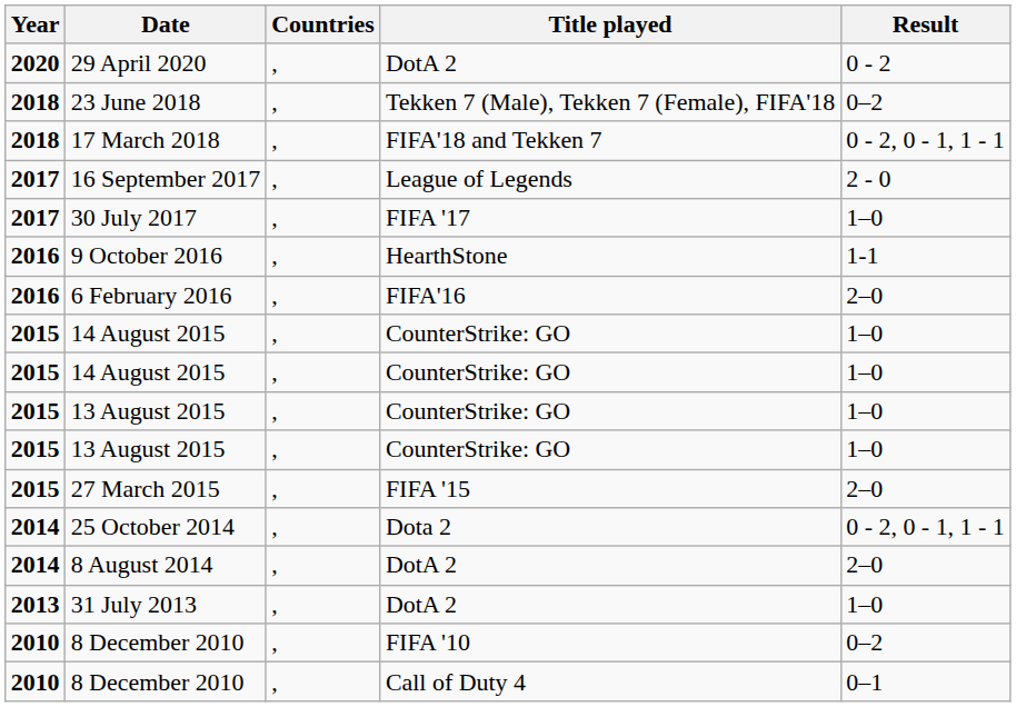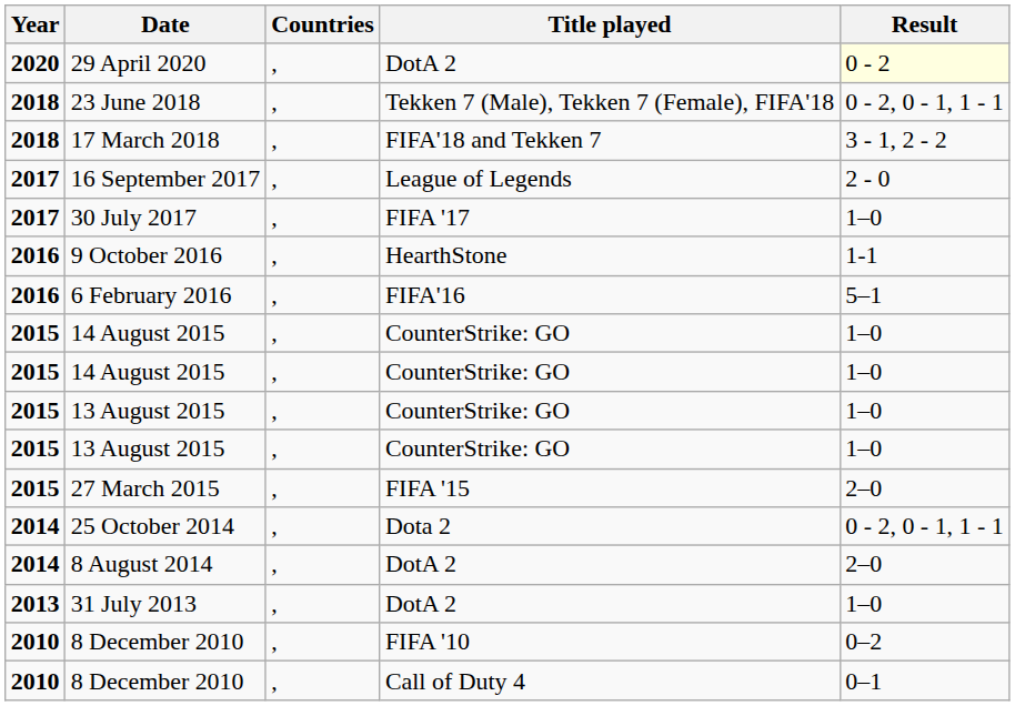29 April 2020 | Result: no background -> lightyellow background
23 June 2018 | Result: 0–2 -> 0 - 2, 0 - 1, 1 - 1
17 March 2018 | Result: 0 - 2, 0 - 1, 1 - 1 -> 3 - 1, 2 - 2
6 February 2016 | Result: 2–0 -> 5–1
